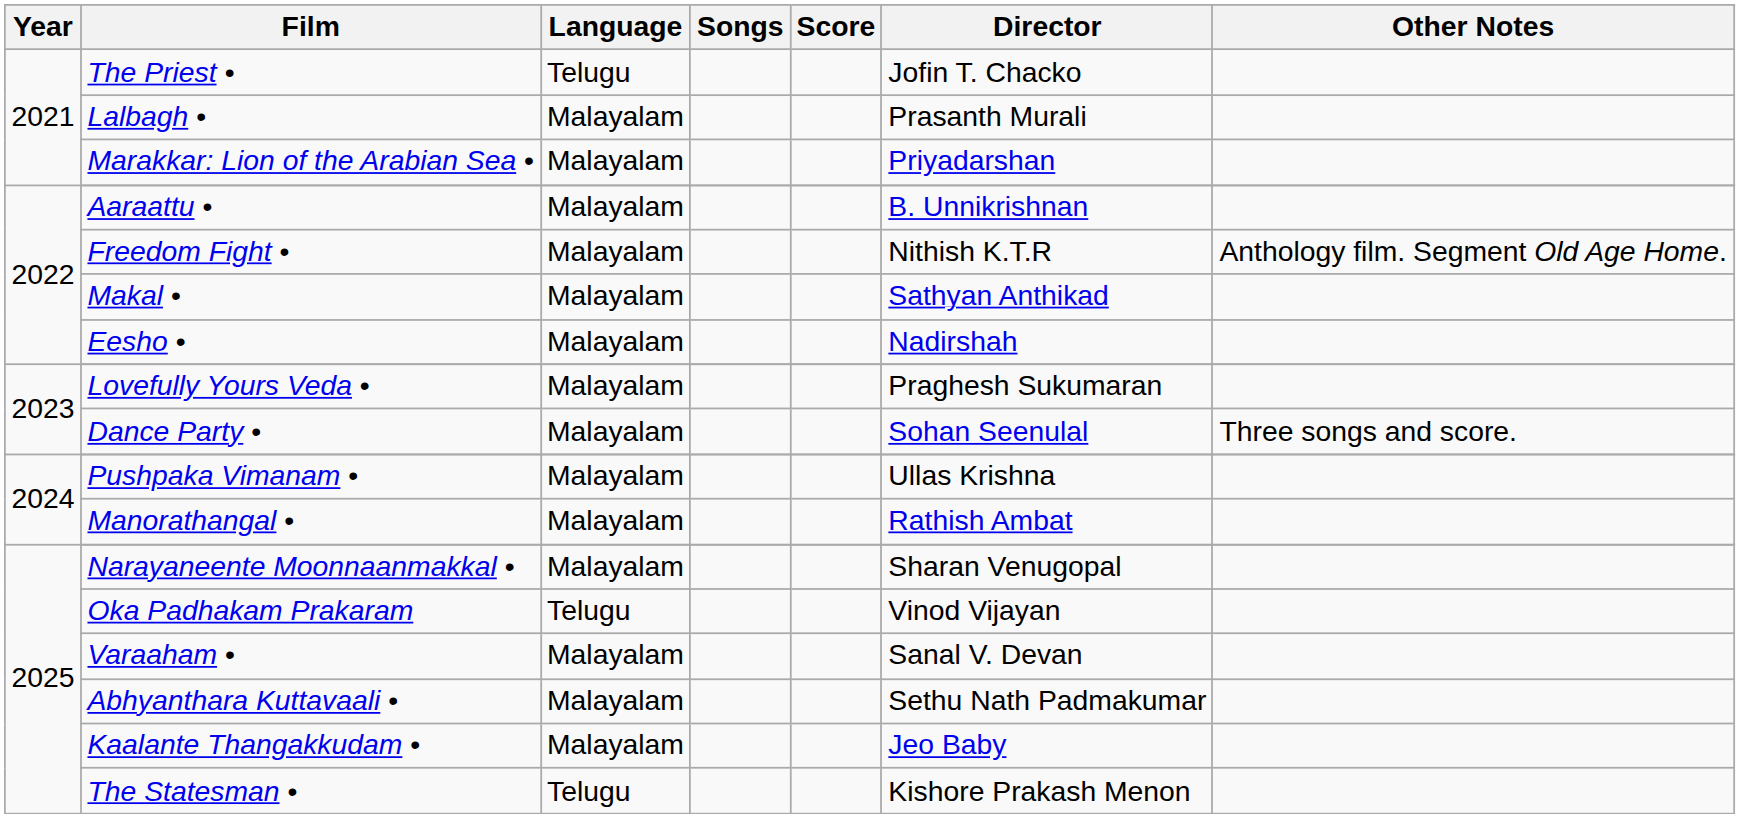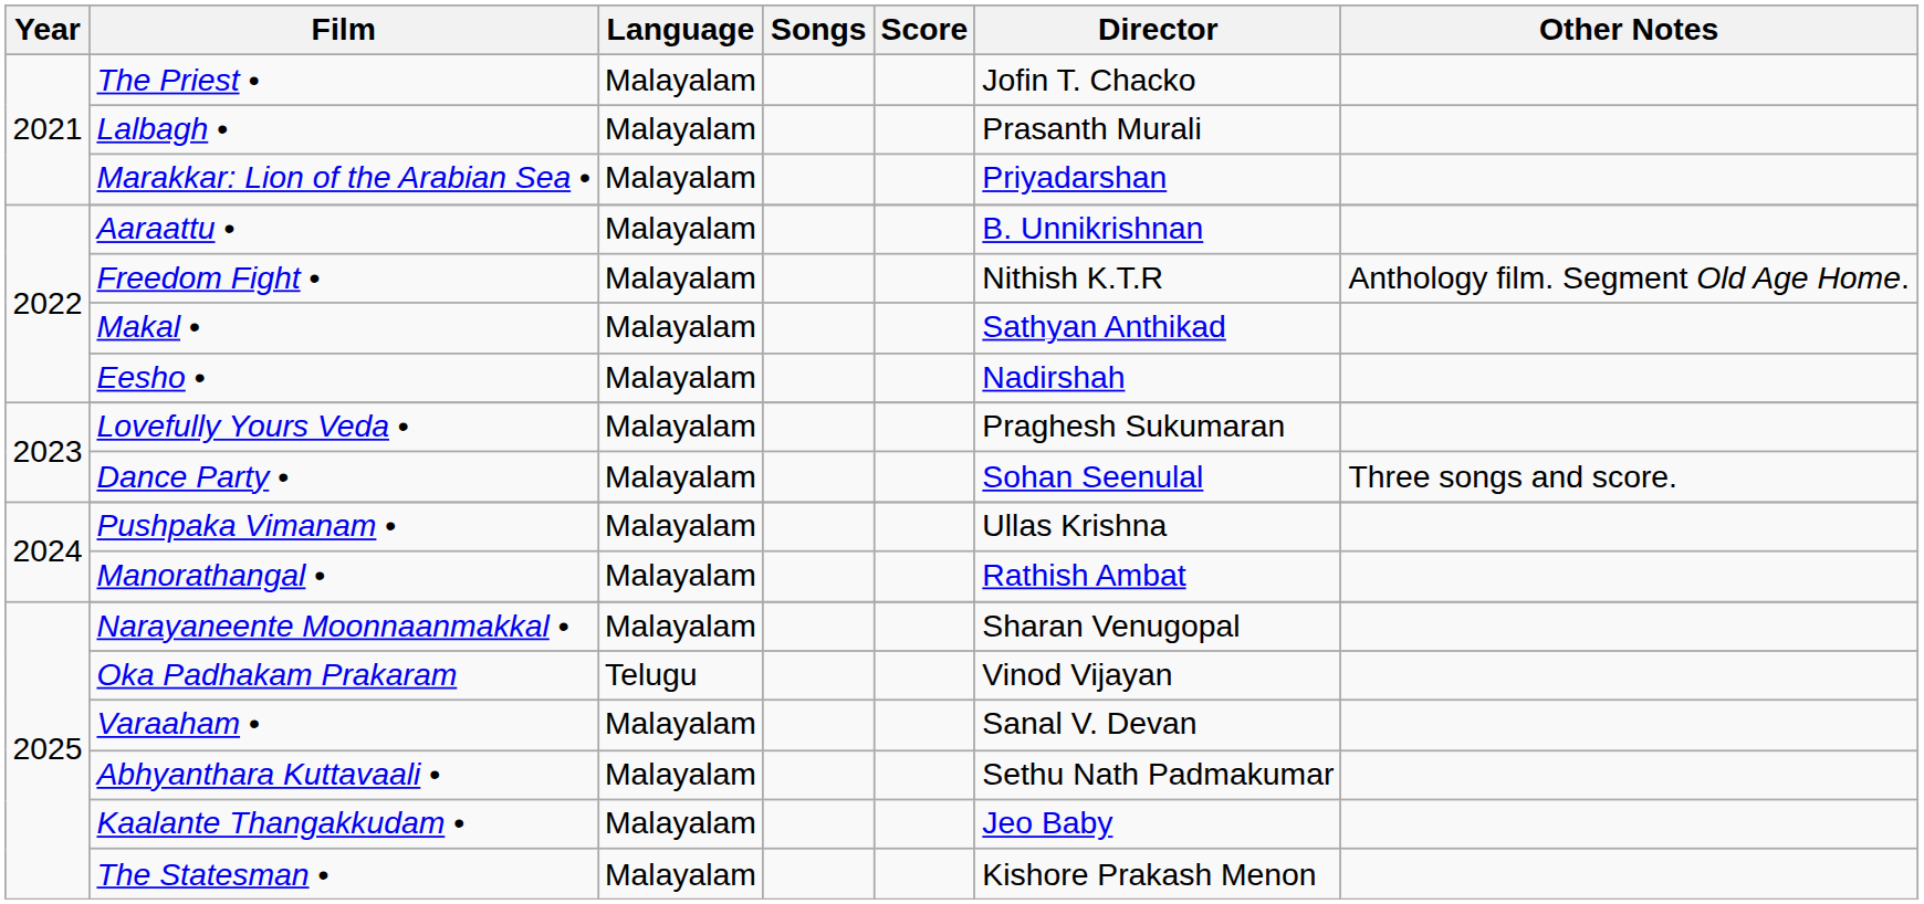The Priest • | Language: Telugu -> Malayalam
The Statesman • | Language: Telugu -> Malayalam
